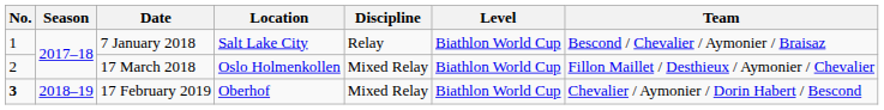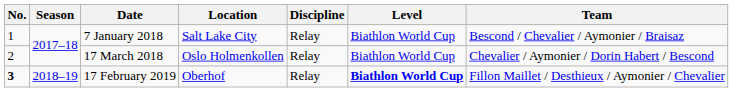17 March 2018 | Discipline: Mixed Relay -> Relay
17 March 2018 | Team: Fillon Maillet / Desthieux / Aymonier / Chevalier -> Chevalier / Aymonier / Dorin Habert / Bescond
17 February 2019 | Discipline: Mixed Relay -> Relay
17 February 2019 | Level: normal -> bold
17 February 2019 | Team: Chevalier / Aymonier / Dorin Habert / Bescond -> Fillon Maillet / Desthieux / Aymonier / Chevalier
